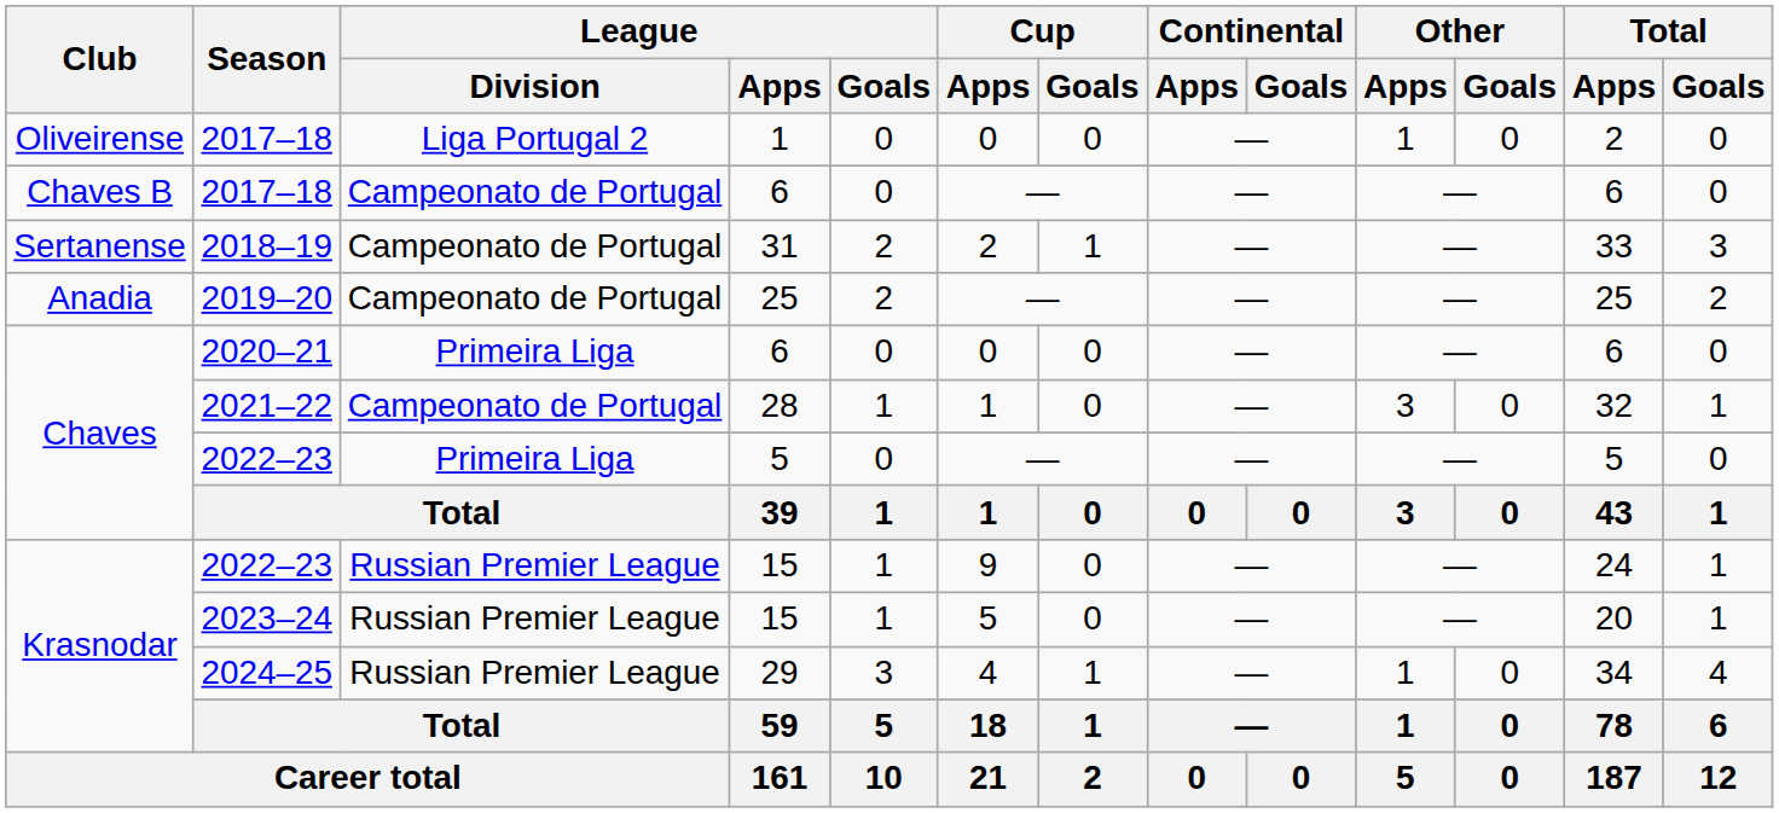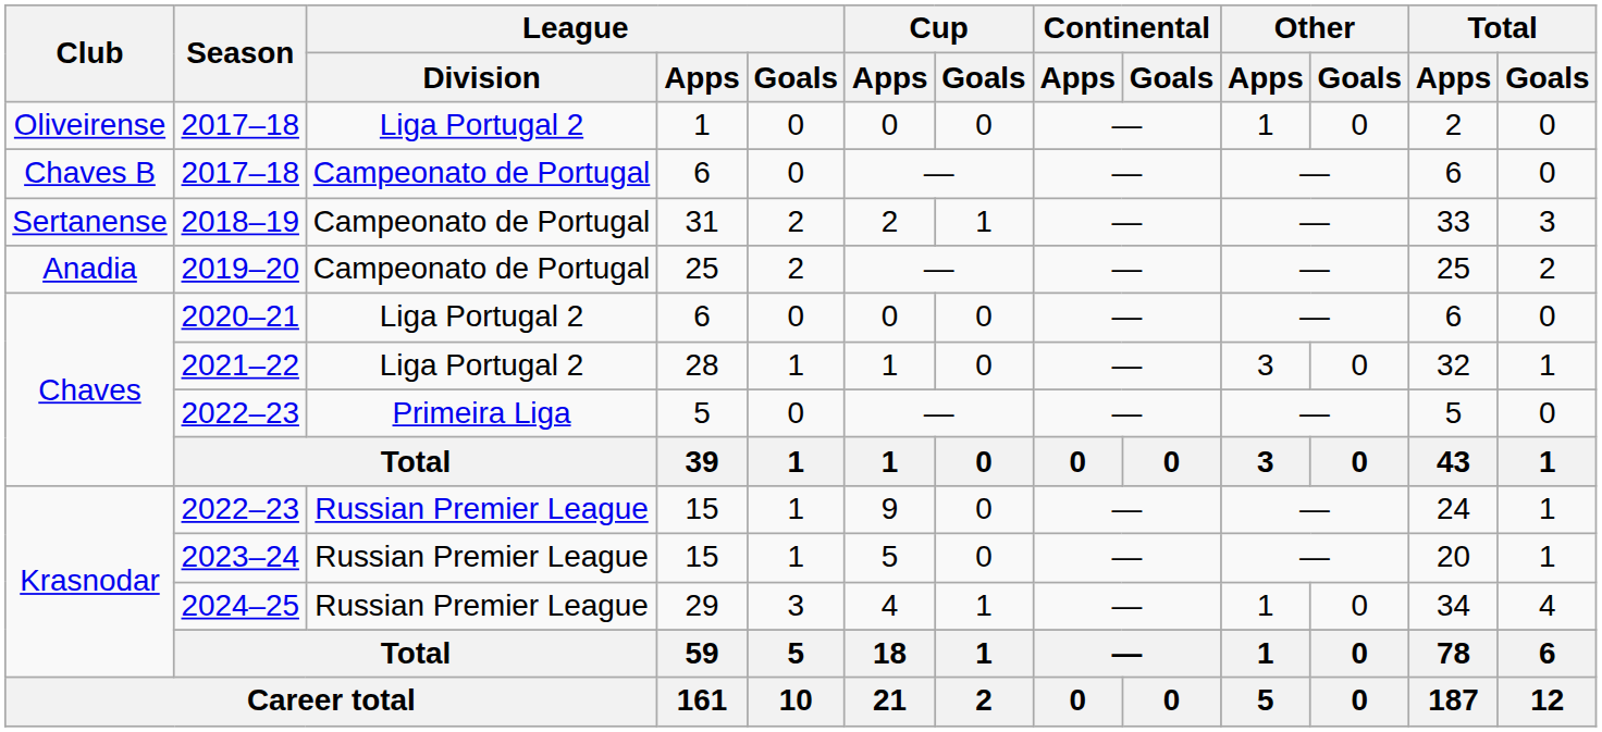2020–21 | League / Division: Primeira Liga -> Liga Portugal 2
2021–22 | League / Division: Campeonato de Portugal -> Liga Portugal 2
